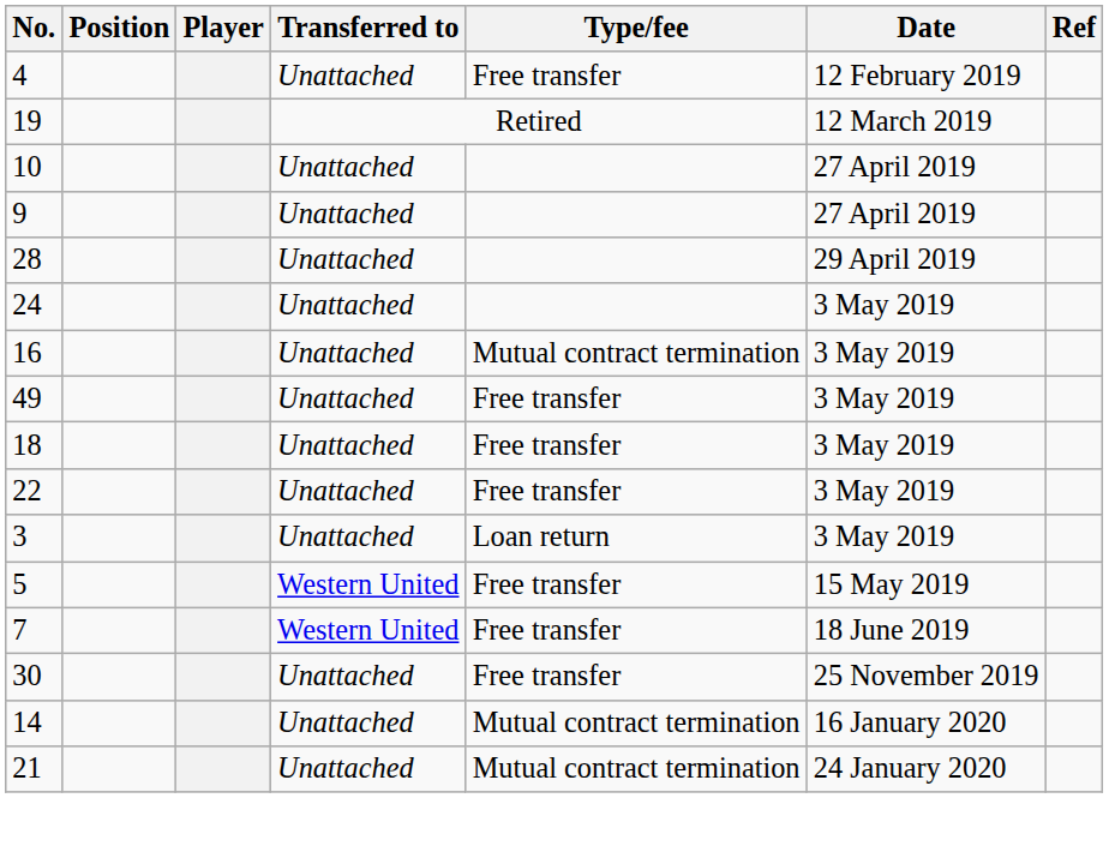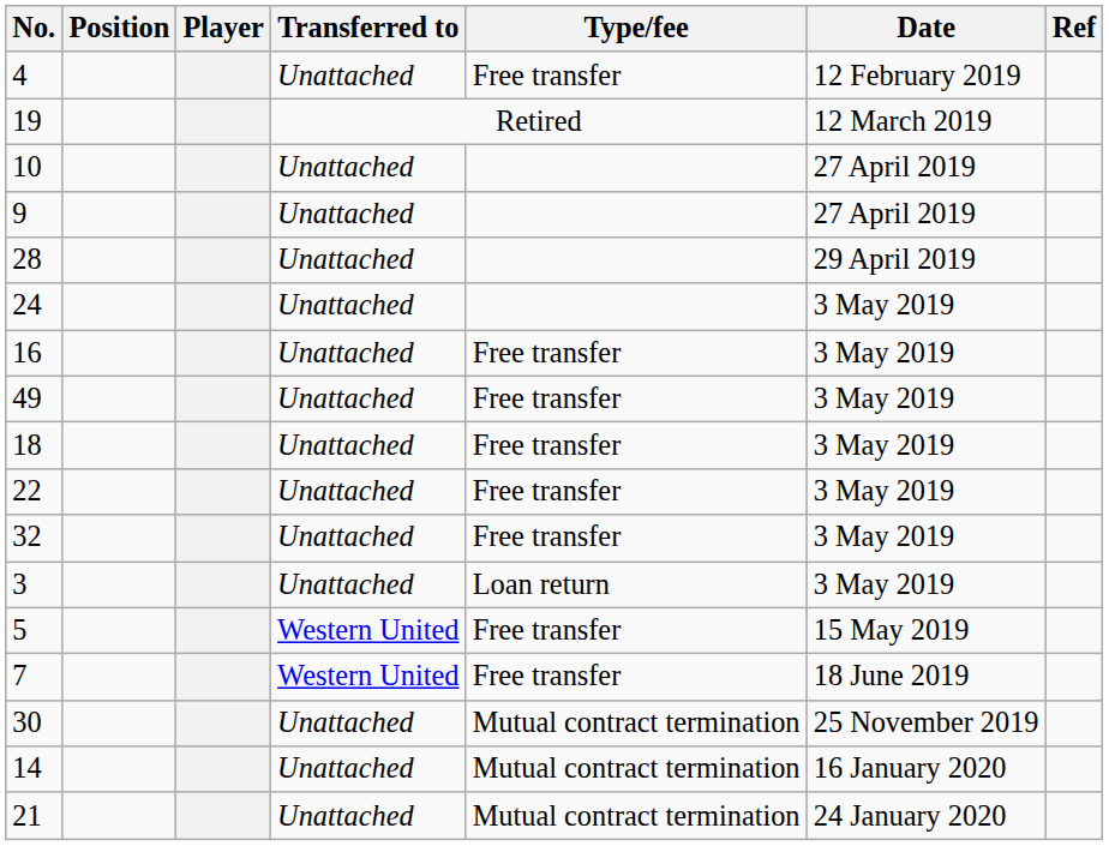16 | Type/fee: Mutual contract termination -> Free transfer
+ row: 32 | Unattached | Free transfer | 3 May 2019
30 | Type/fee: Free transfer -> Mutual contract termination
